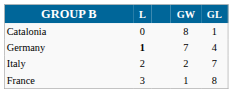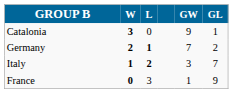+ column: W | 3 | 2 | 1 | 0
Catalonia | GW: 8 -> 9
Germany | GL: 4 -> 2
Italy | L: normal -> bold
Italy | GW: 2 -> 3
France | GL: 8 -> 9
